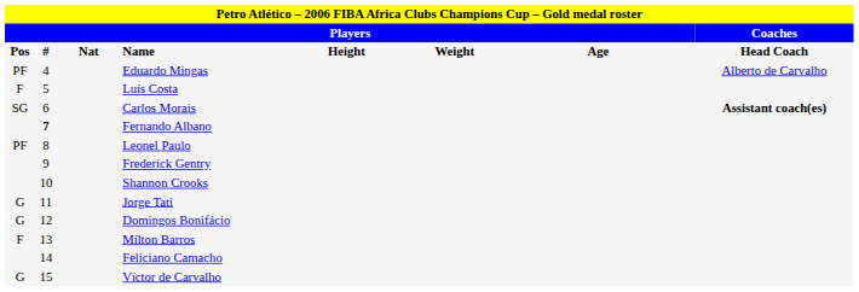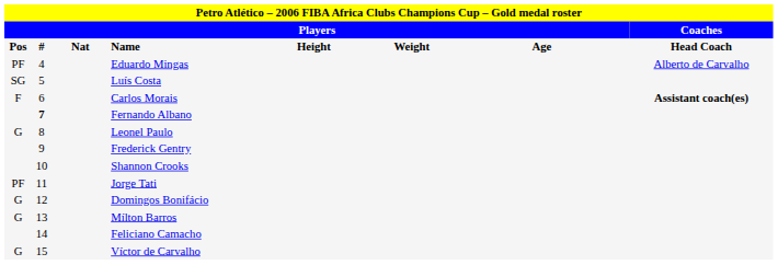Luís Costa | column 1: F -> SG
Carlos Morais | column 1: SG -> F
Leonel Paulo | column 1: PF -> G
Jorge Tati | column 1: G -> PF
Mílton Barros | column 1: F -> G
